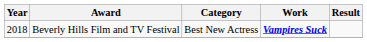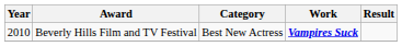Beverly Hills Film and TV Festival | Year: 2018 -> 2010
